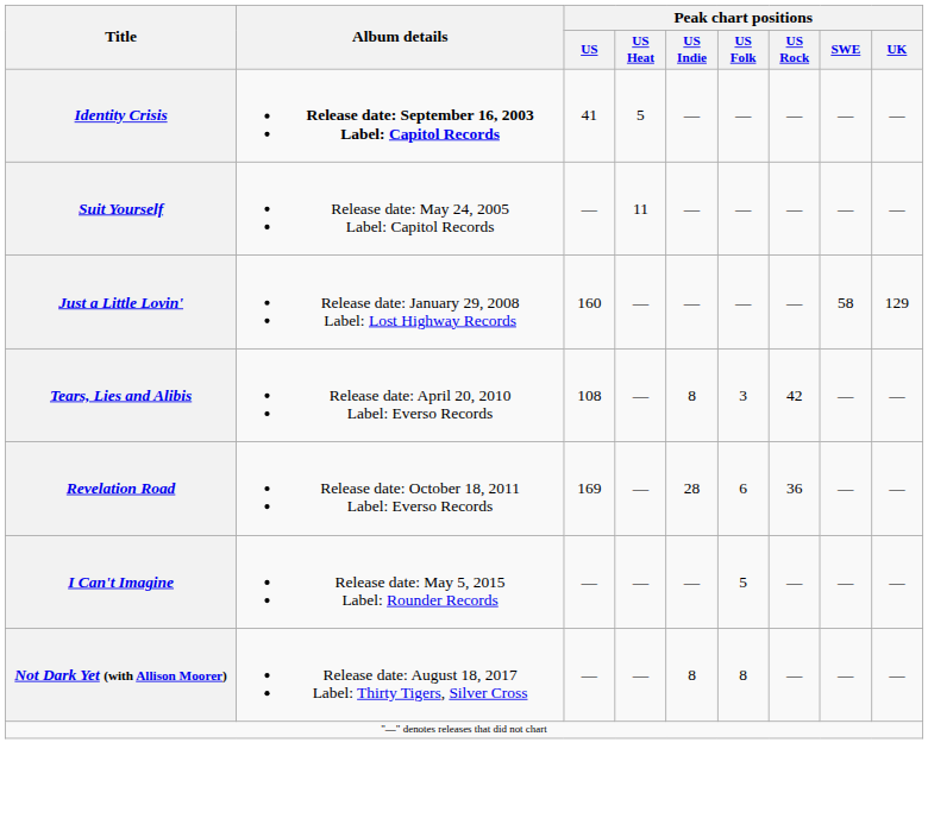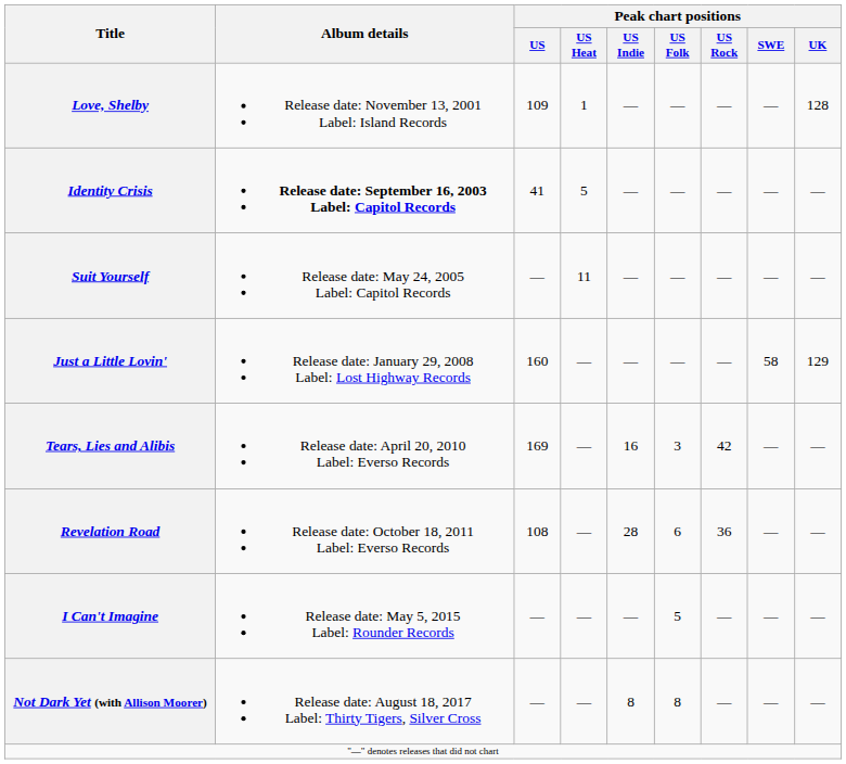+ row: Love, Shelby | Release date: November 13, 2001 Label: Island Records | 109 | 1 | — | — | — | — | 128
Tears, Lies and Alibis | Peak chart positions / US: 108 -> 169
Tears, Lies and Alibis | Peak chart positions / US Indie: 8 -> 16
Revelation Road | Peak chart positions / US: 169 -> 108
